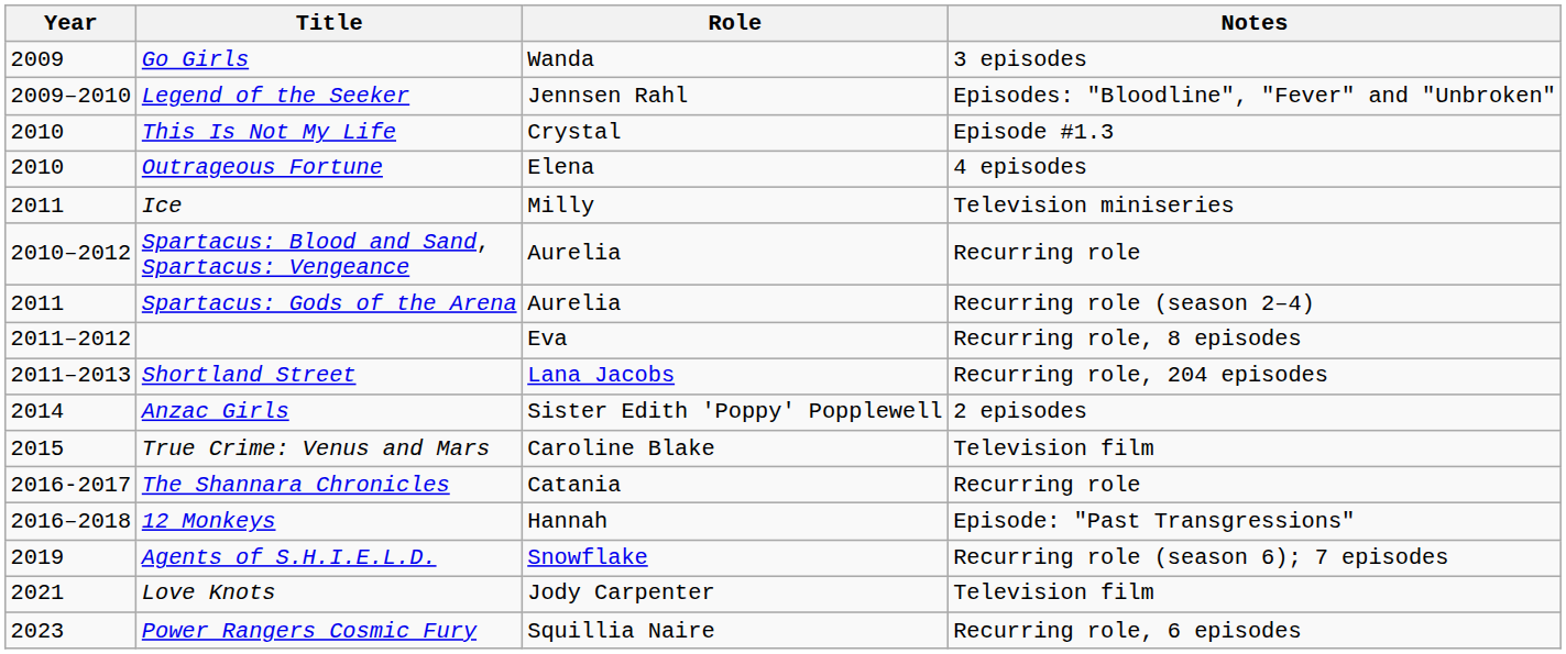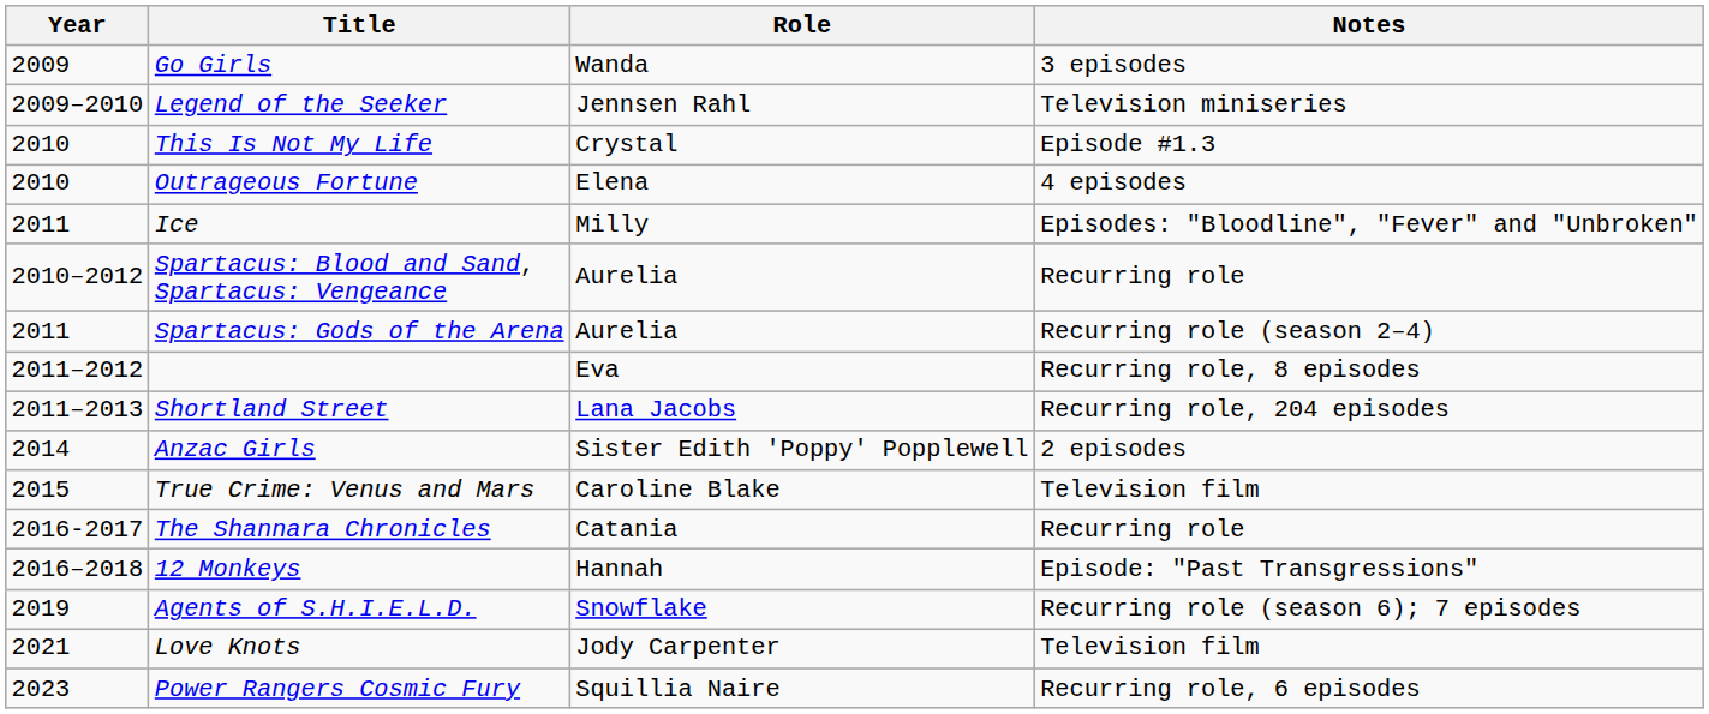Legend of the Seeker | Notes: Episodes: "Bloodline", "Fever" and "Unbroken" -> Television miniseries
Ice | Notes: Television miniseries -> Episodes: "Bloodline", "Fever" and "Unbroken"
